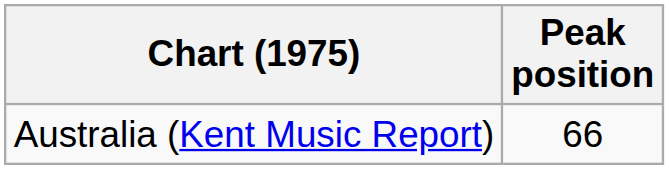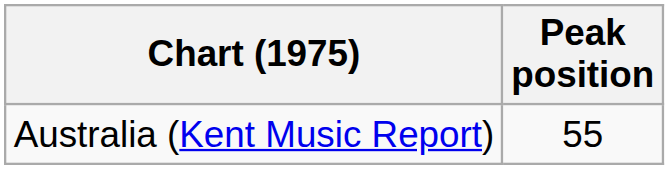Australia (Kent Music Report) | Peak position: 66 -> 55
